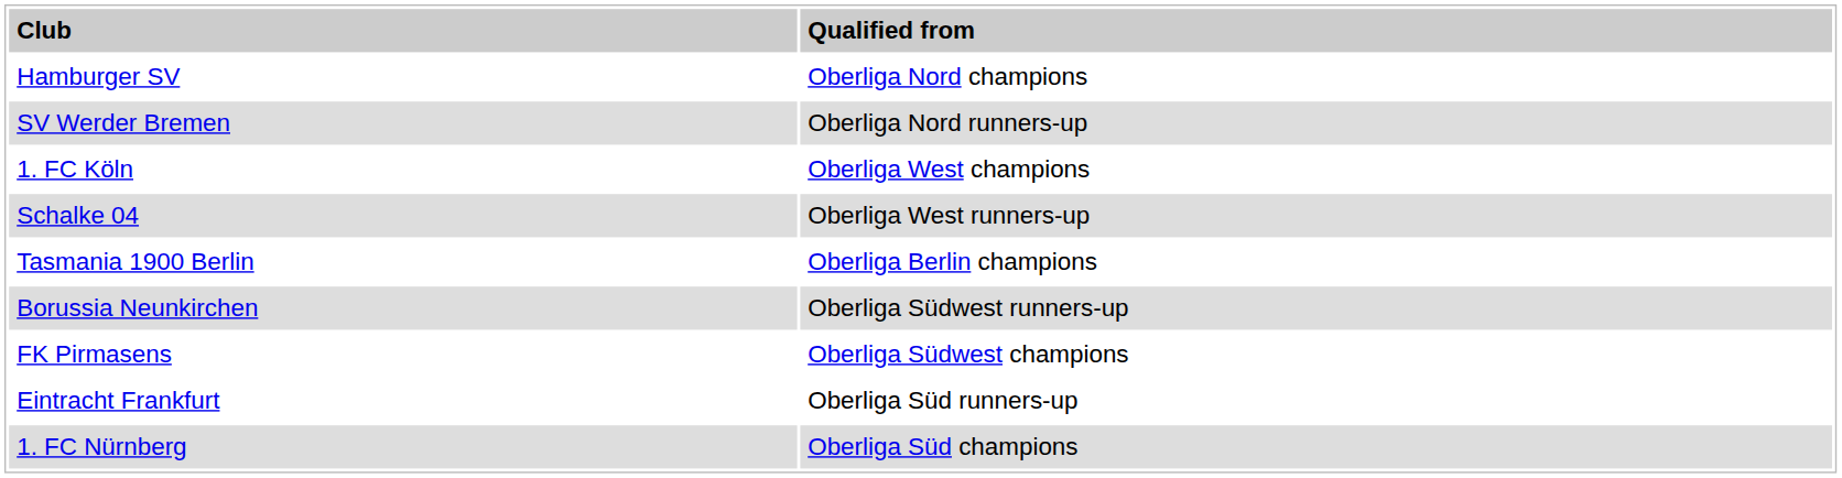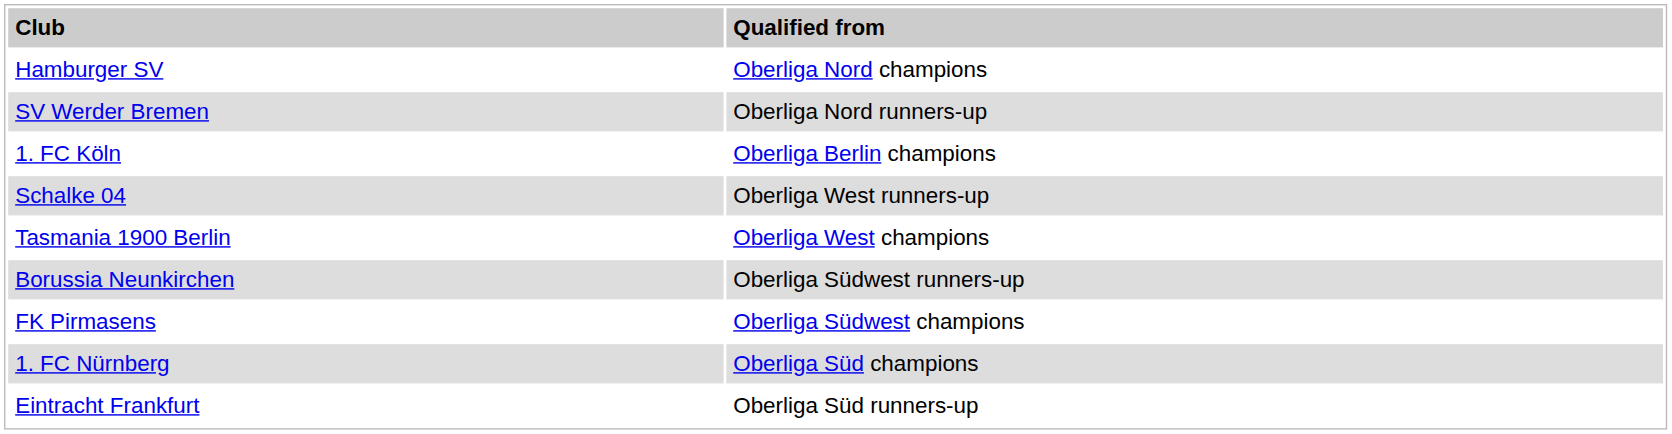1. FC Köln | column 2: Oberliga West champions -> Oberliga Berlin champions
Tasmania 1900 Berlin | column 2: Oberliga Berlin champions -> Oberliga West champions
rows swapped: 1. FC Nürnberg <-> Eintracht Frankfurt
